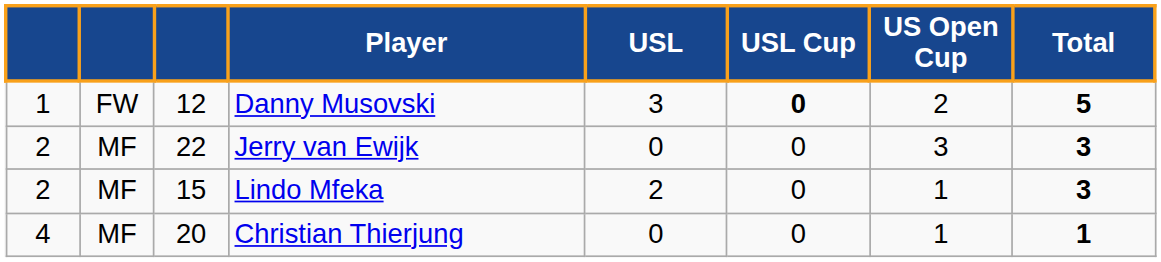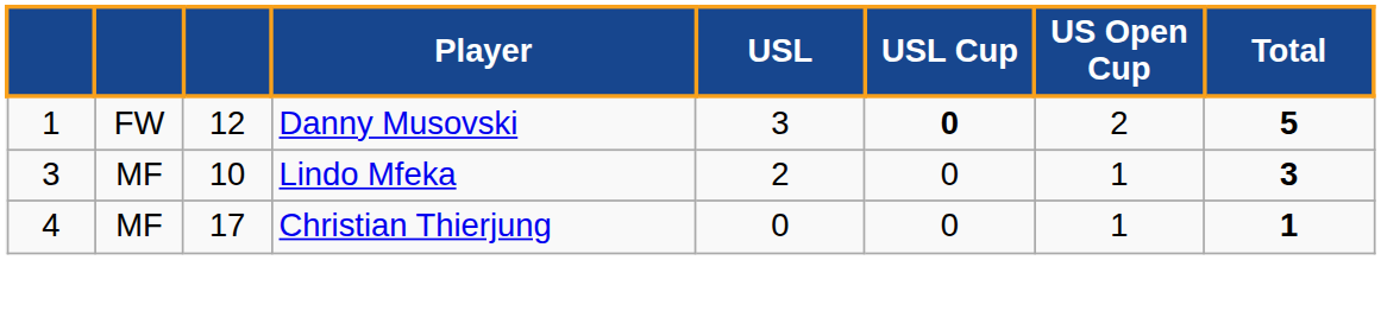- row: 2 | MF | 22 | Jerry van Ewijk | 0 | 0 | 3 | 3
Lindo Mfeka | column 1: 2 -> 3
Lindo Mfeka | column 3: 15 -> 10
Christian Thierjung | column 3: 20 -> 17
